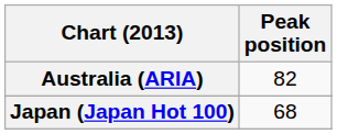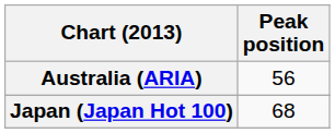Australia (ARIA) | Peak position: 82 -> 56
